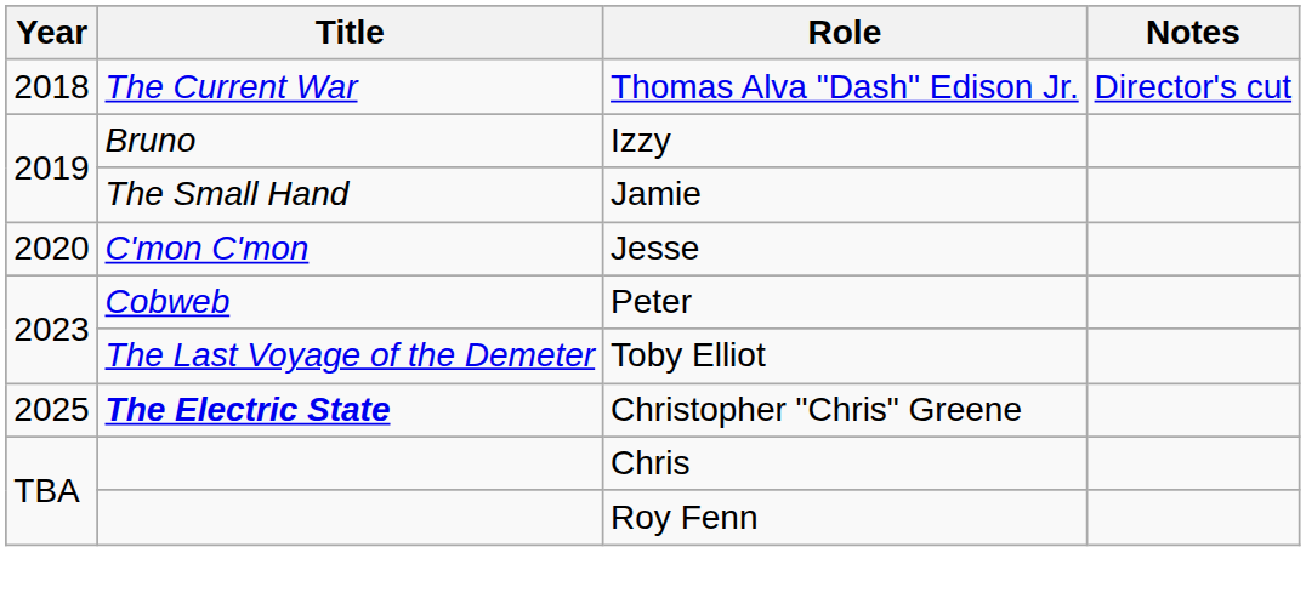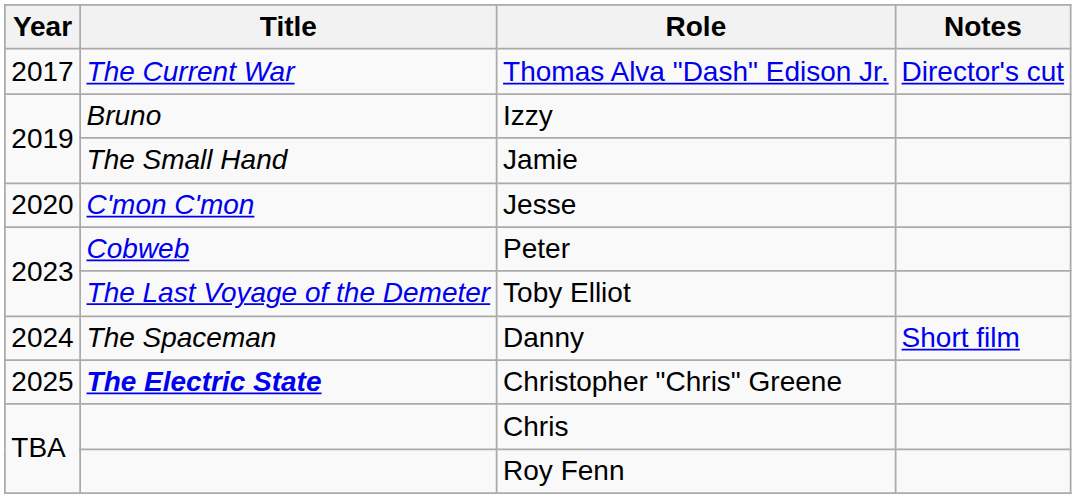Thomas Alva "Dash" Edison Jr. | Year: 2018 -> 2017
+ row: 2024 | The Spaceman | Danny | Short film
